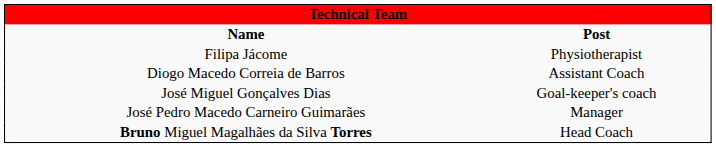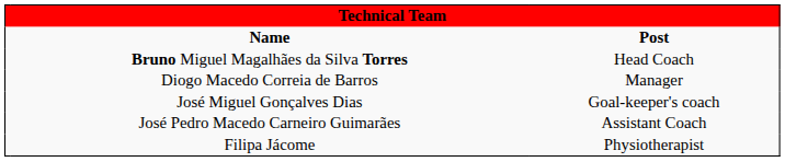rows swapped: Bruno Miguel Magalhães da Silva Torres <-> Filipa Jácome
Diogo Macedo Correia de Barros | Post: Assistant Coach -> Manager
José Pedro Macedo Carneiro Guimarães | Post: Manager -> Assistant Coach
